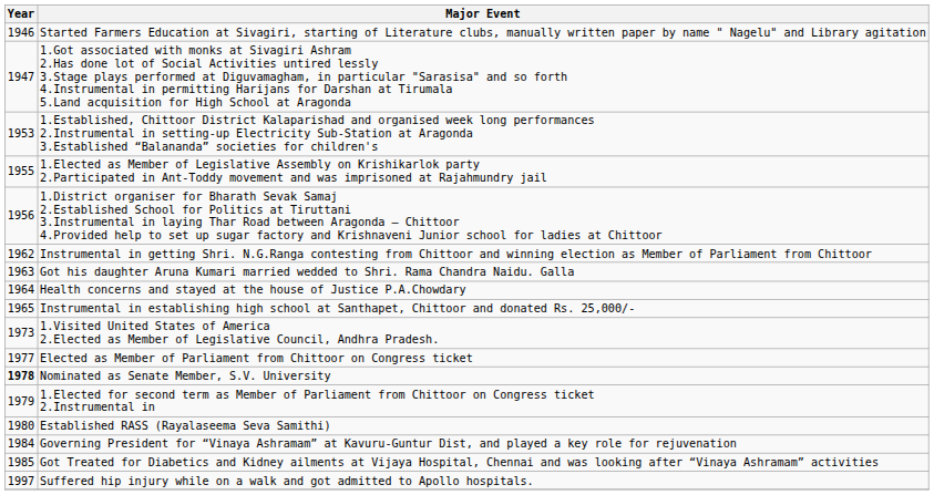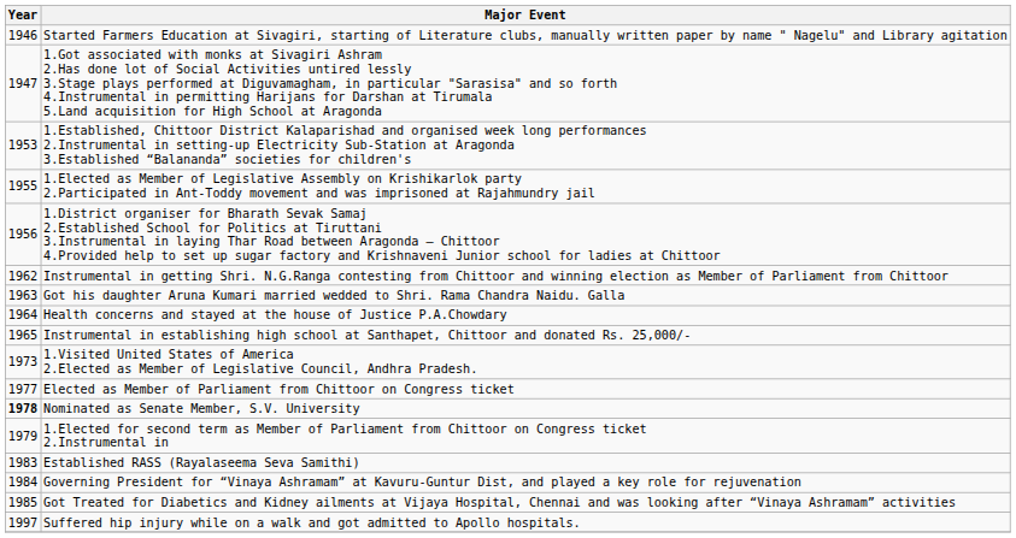Established RASS (Rayalaseema Seva Samithi) | Year: 1980 -> 1983
